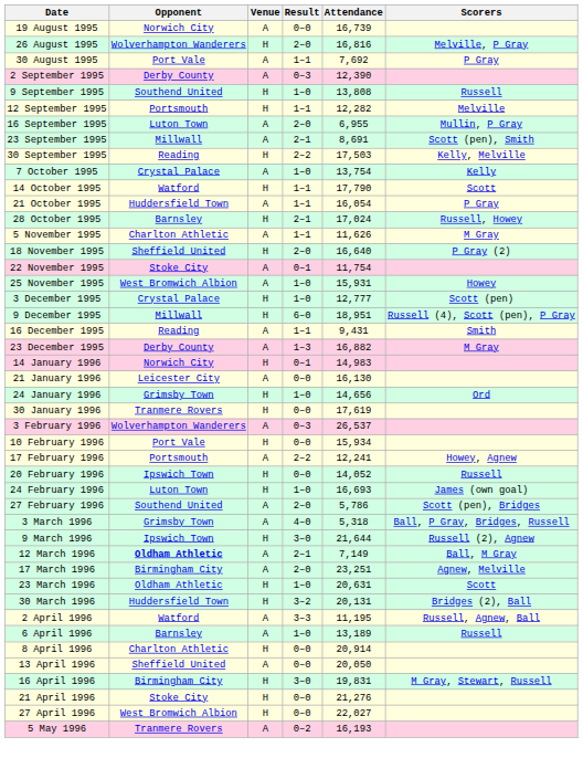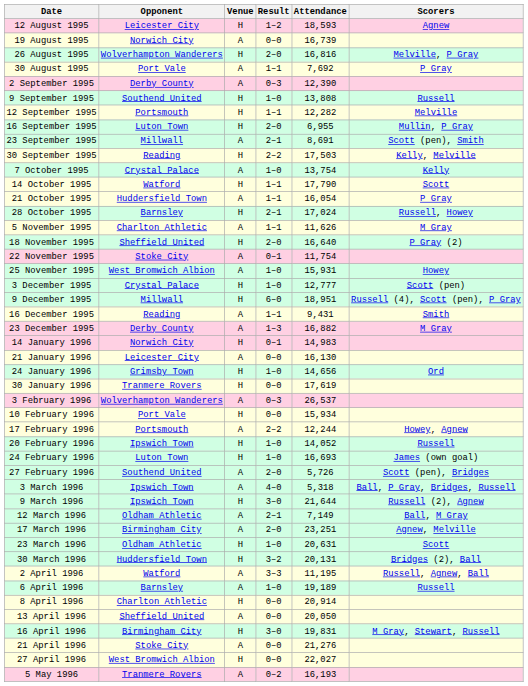+ row: 12 August 1995 | Leicester City | H | 1–2 | 18,593 | Agnew
16 September 1995 | Venue: A -> H
17 February 1996 | Attendance: 12,241 -> 12,244
20 February 1996 | Result: 0–0 -> 1–0
27 February 1996 | Attendance: 5,786 -> 5,726
3 March 1996 | Opponent: Grimsby Town -> Ipswich Town
12 March 1996 | Opponent: bold -> normal
6 April 1996 | Attendance: 13,189 -> 19,189
21 April 1996 | Venue: H -> A
